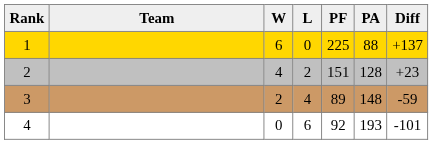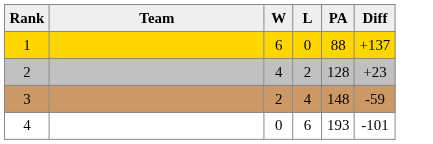- column: PF | 225 | 151 | 89 | 92
